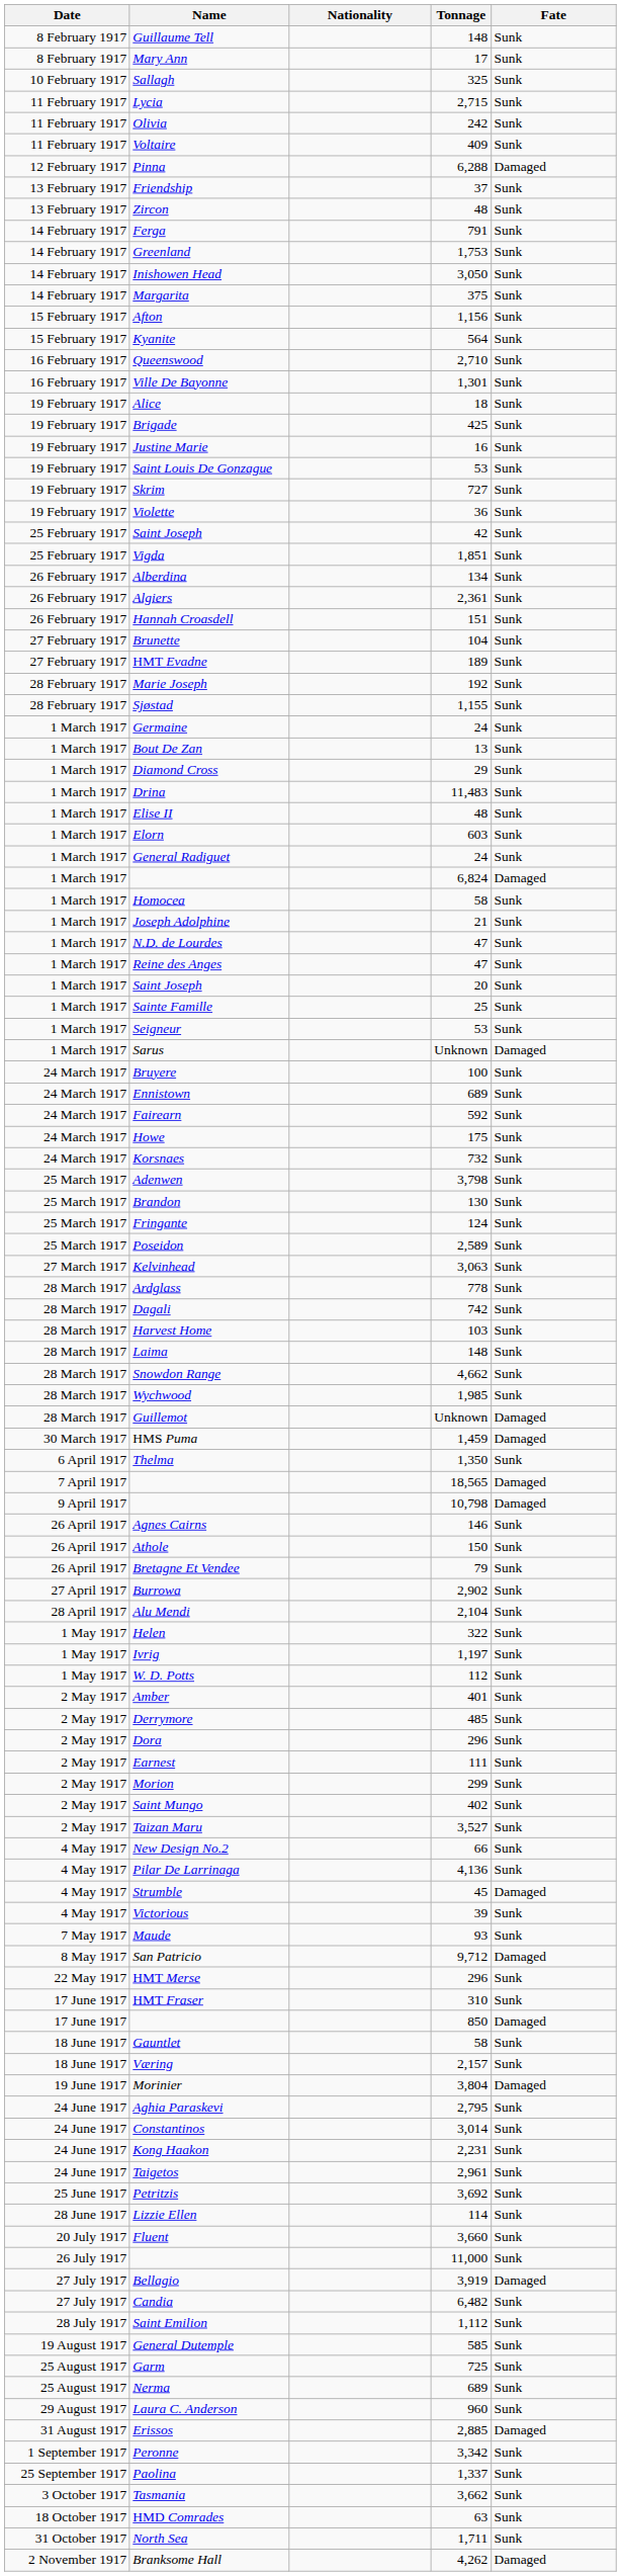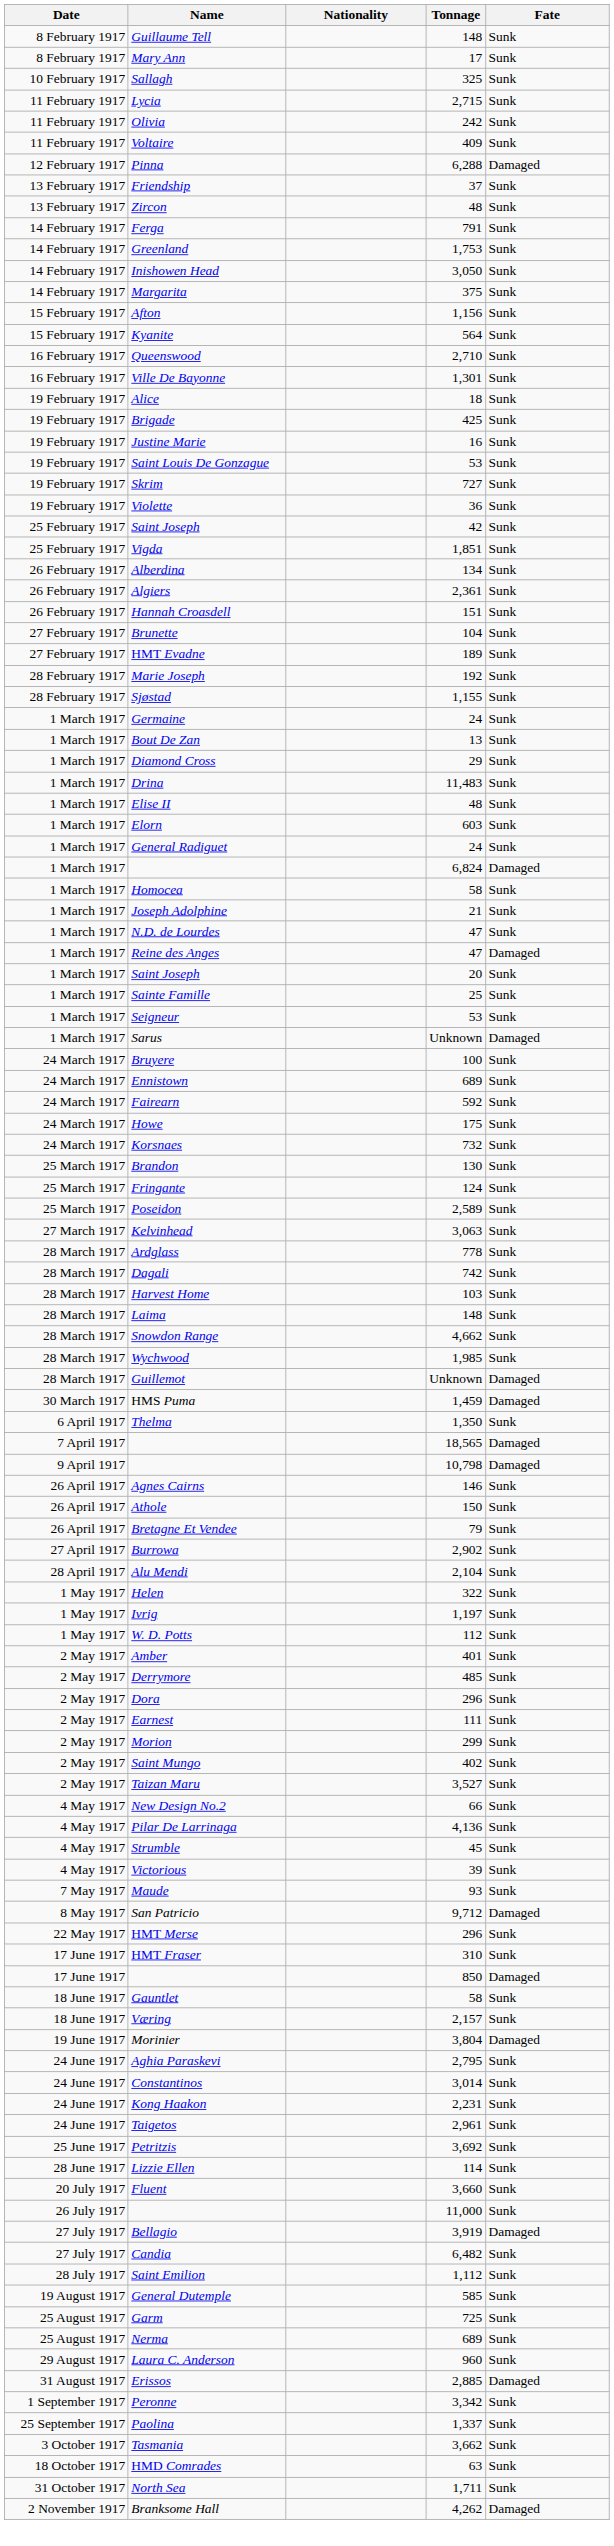Reine des Anges | Fate: Sunk -> Damaged
- row: 25 March 1917 | Adenwen | 3,798 | Sunk
Strumble | Fate: Damaged -> Sunk
